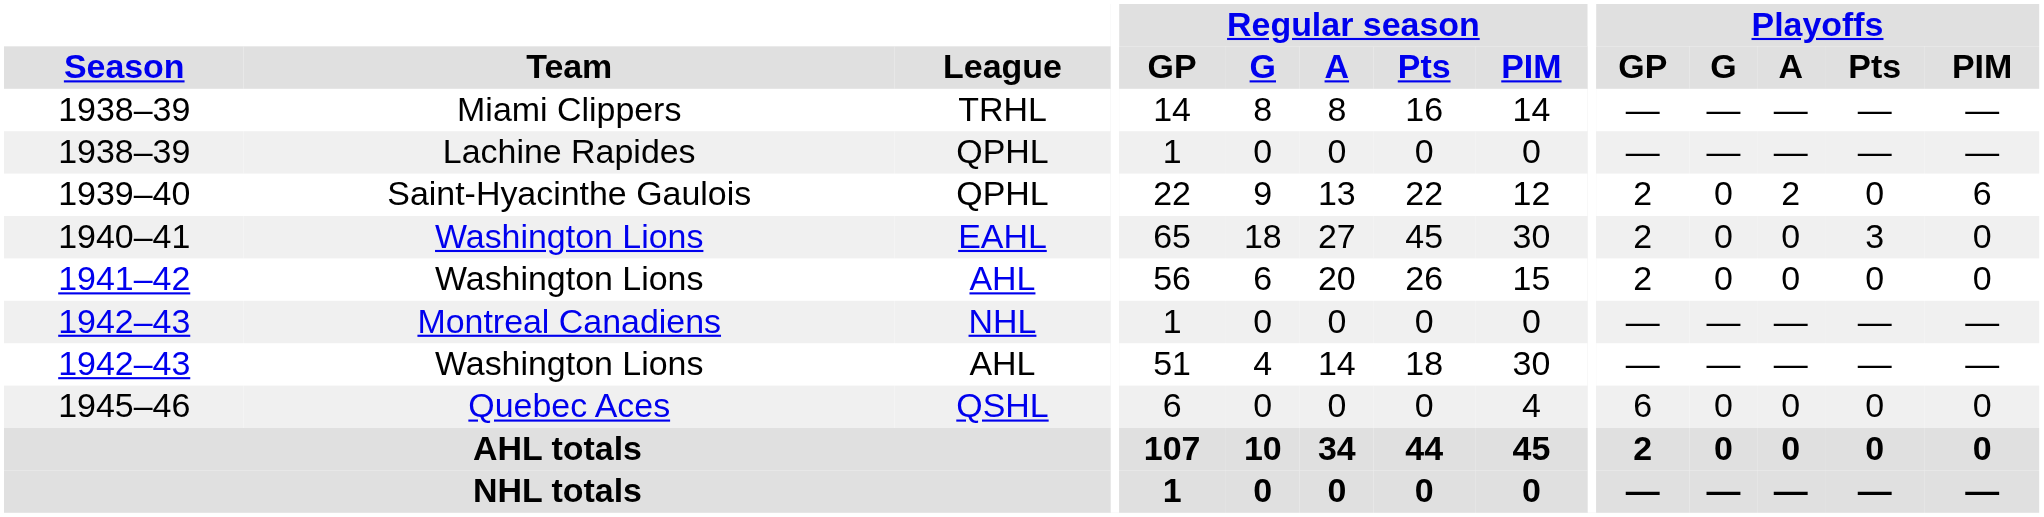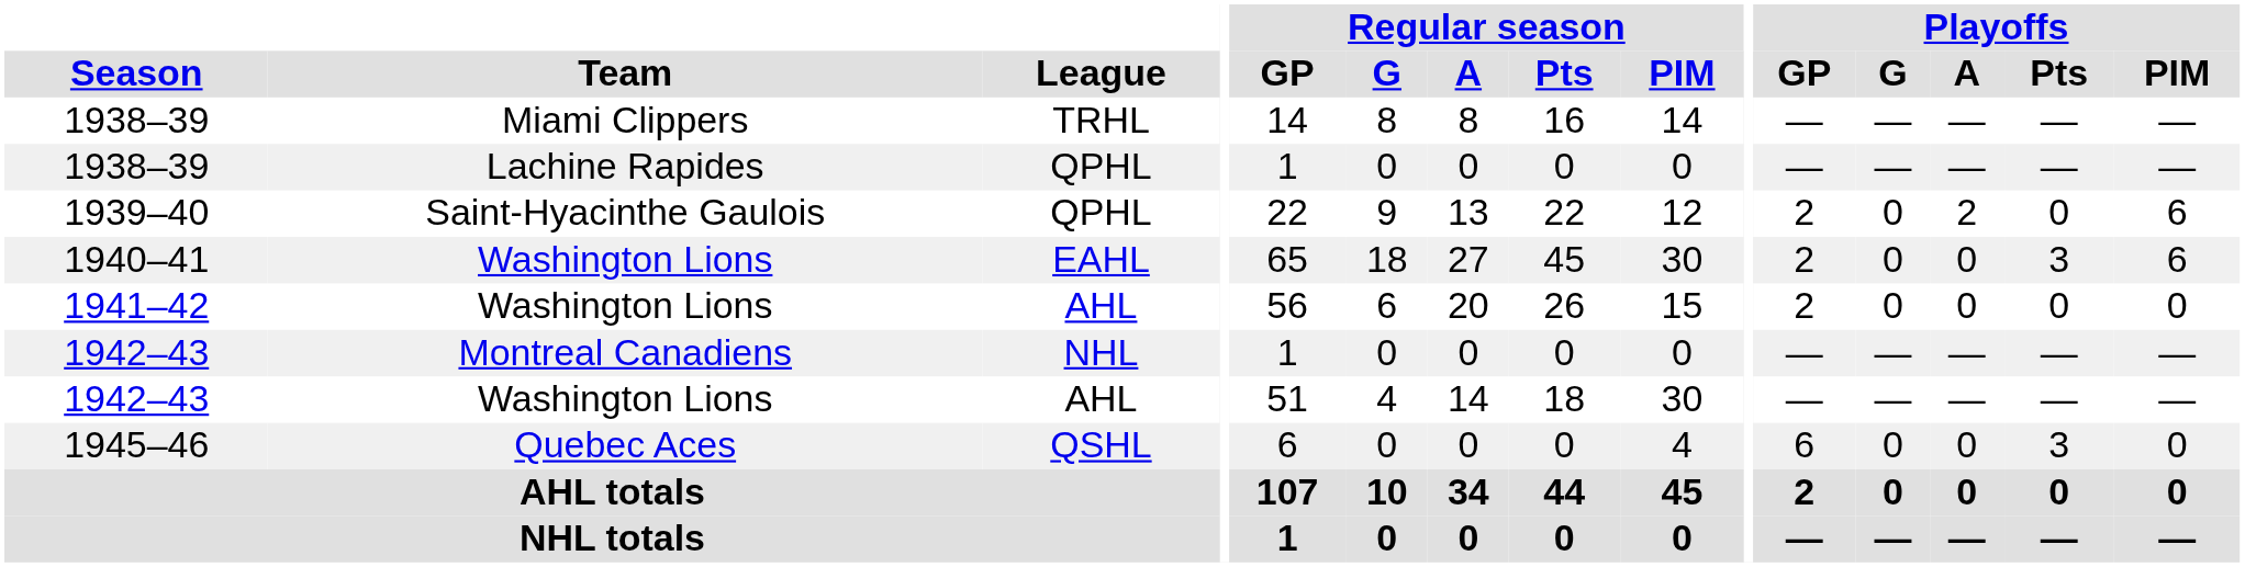1940–41 | Playoffs / PIM: 0 -> 6
1945–46 | Playoffs / Pts: 0 -> 3
